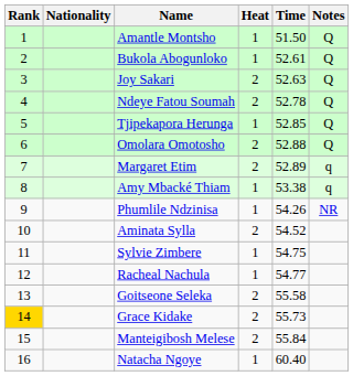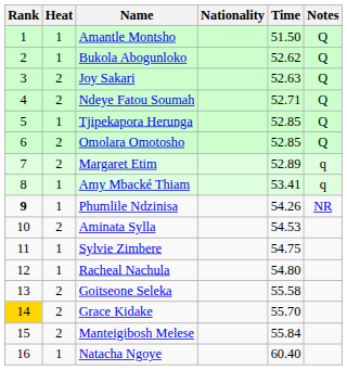columns swapped: Heat <-> Nationality
Bukola Abogunloko | Time: 52.61 -> 52.62
Ndeye Fatou Soumah | Time: 52.78 -> 52.71
Omolara Omotosho | Time: 52.88 -> 52.85
Amy Mbacké Thiam | Time: 53.38 -> 53.41
Phumlile Ndzinisa | Rank: normal -> bold
Aminata Sylla | Time: 54.52 -> 54.53
Racheal Nachula | Time: 54.77 -> 54.80
Grace Kidake | Time: 55.73 -> 55.70
